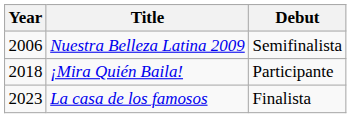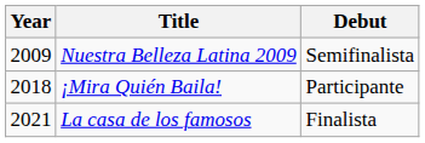Nuestra Belleza Latina 2009 | Year: 2006 -> 2009
La casa de los famosos | Year: 2023 -> 2021
